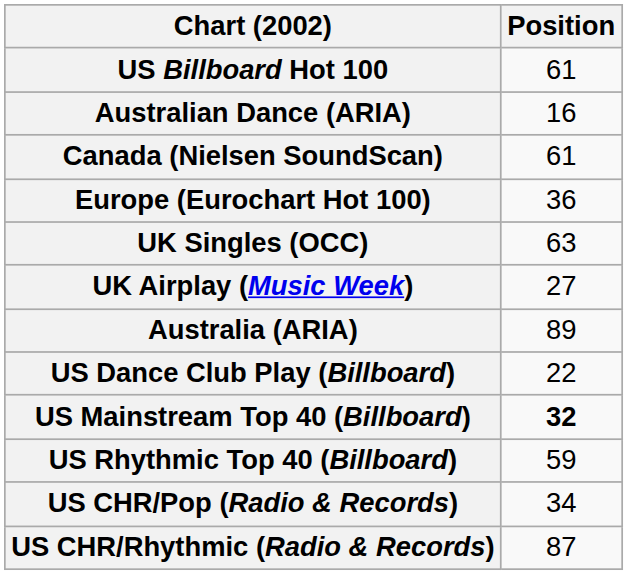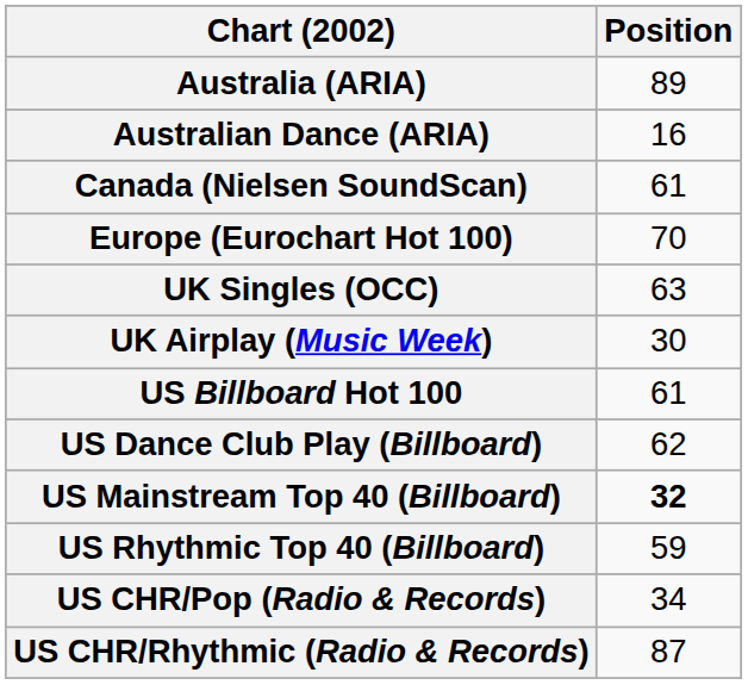rows swapped: Australia (ARIA) <-> US Billboard Hot 100
Europe (Eurochart Hot 100) | Position: 36 -> 70
UK Airplay (Music Week) | Position: 27 -> 30
US Dance Club Play (Billboard) | Position: 22 -> 62
